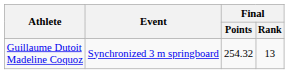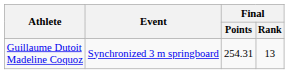Guillaume Dutoit Madeline Coquoz | Final / Points: 254.32 -> 254.31
